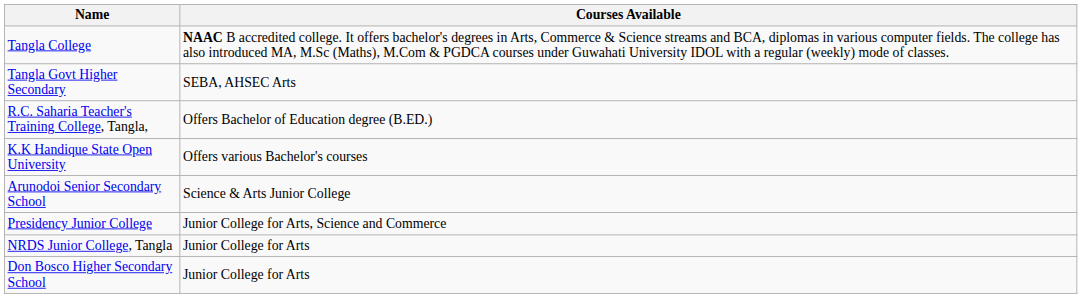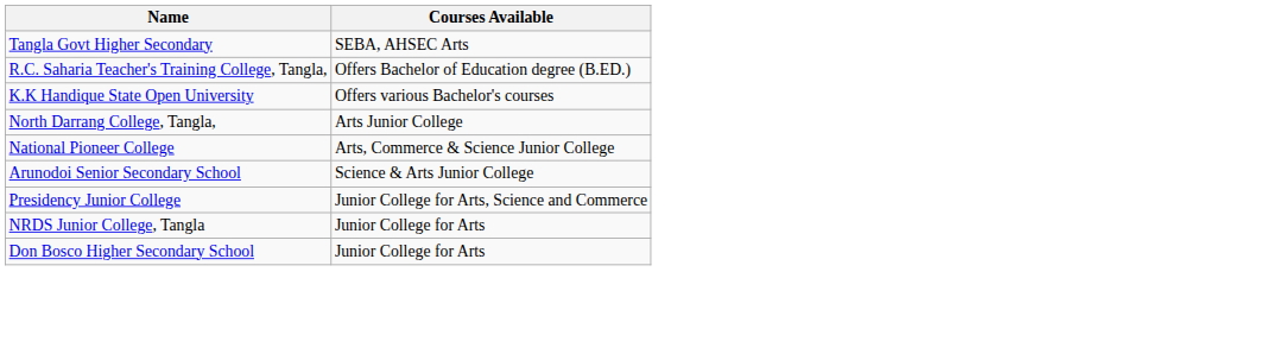- row: Tangla College | NAAC B accredited college. It offers bachelor's degrees in Arts, Commerce & Science streams and BCA, diplomas in various computer fields. The college has also introduced MA, M.Sc (Maths), M.Com & PGDCA courses under Guwahati University IDOL with a regular (weekly) mode of classes.
+ row: North Darrang College, Tangla, | Arts Junior College
+ row: National Pioneer College | Arts, Commerce & Science Junior College
